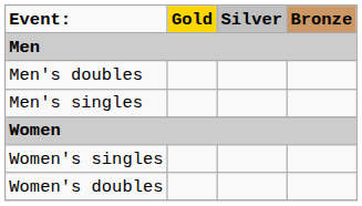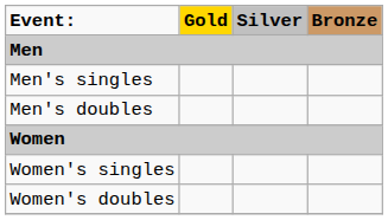rows swapped: Men's singles <-> Men's doubles
